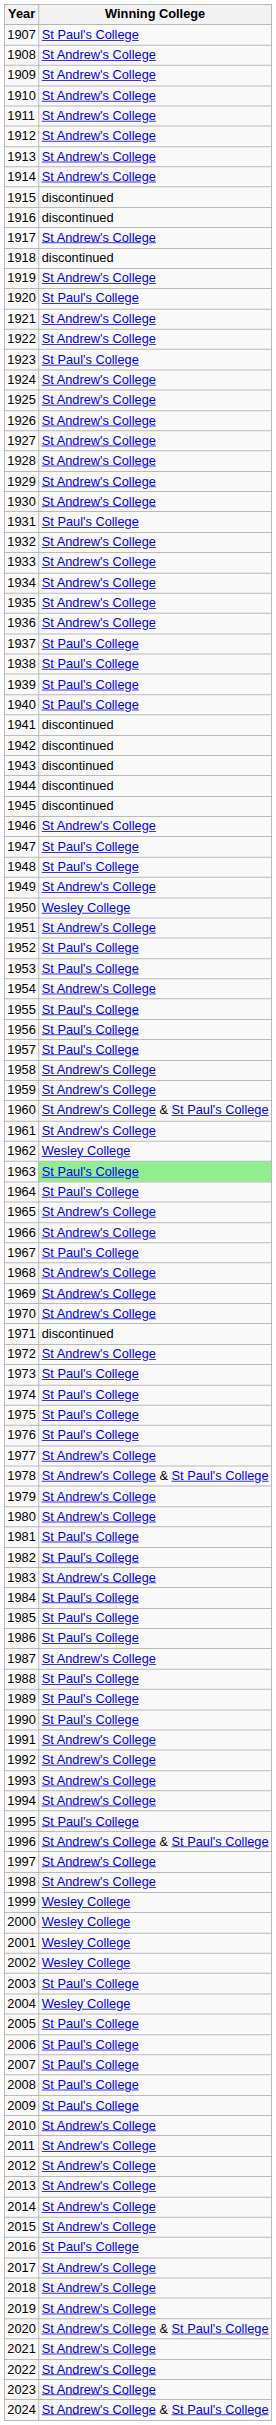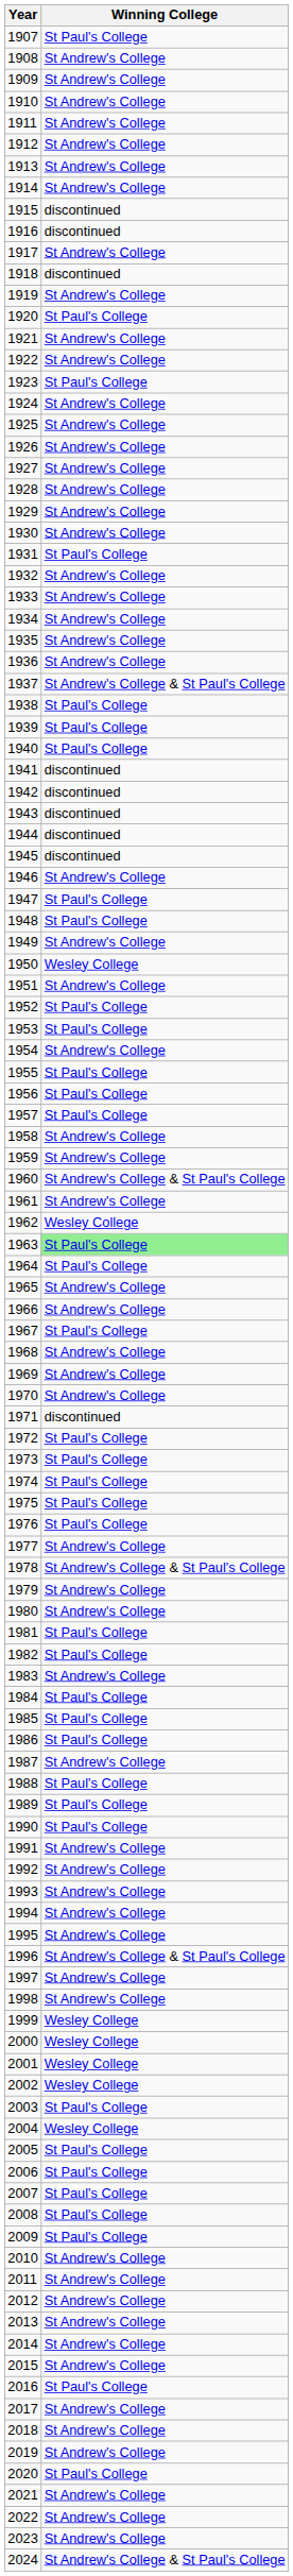1937 | Winning College: St Paul's College -> St Andrew's College & St Paul's College
1972 | Winning College: St Andrew's College -> St Paul's College
1995 | Winning College: St Paul's College -> St Andrew's College
2020 | Winning College: St Andrew's College & St Paul's College -> St Paul's College
